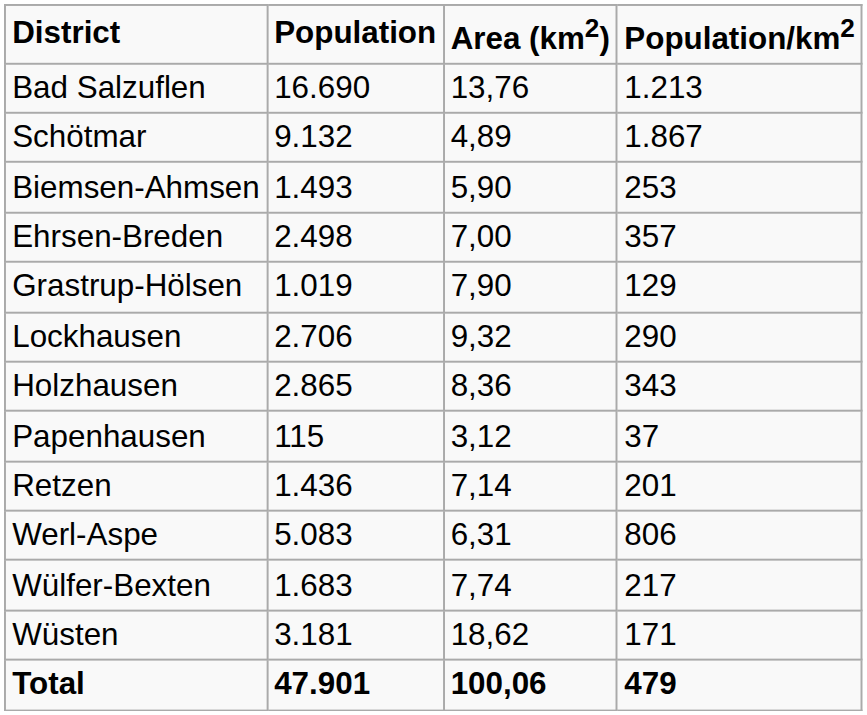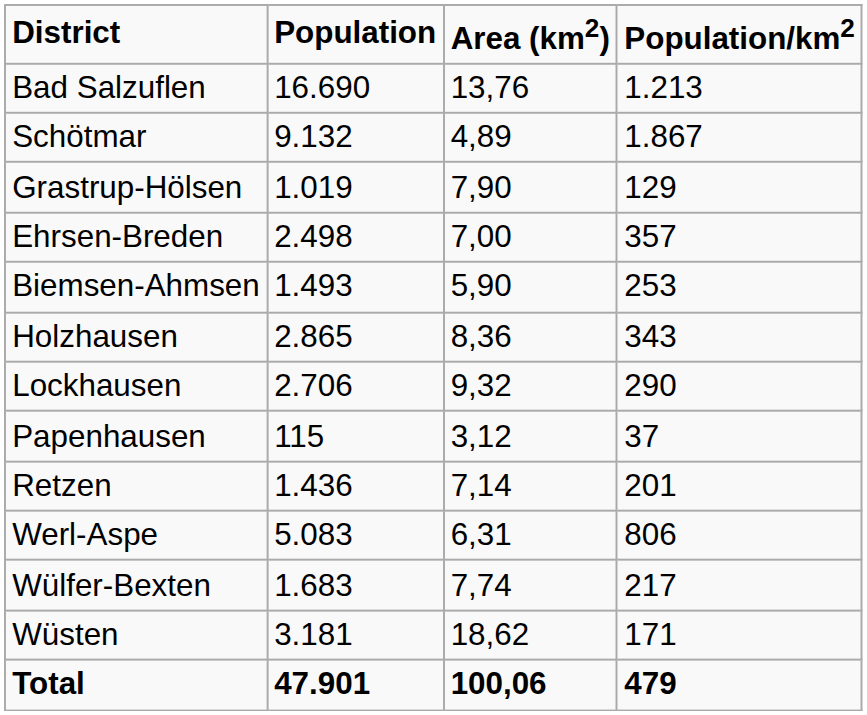rows swapped: Biemsen-Ahmsen <-> Grastrup-Hölsen
rows swapped: Holzhausen <-> Lockhausen
